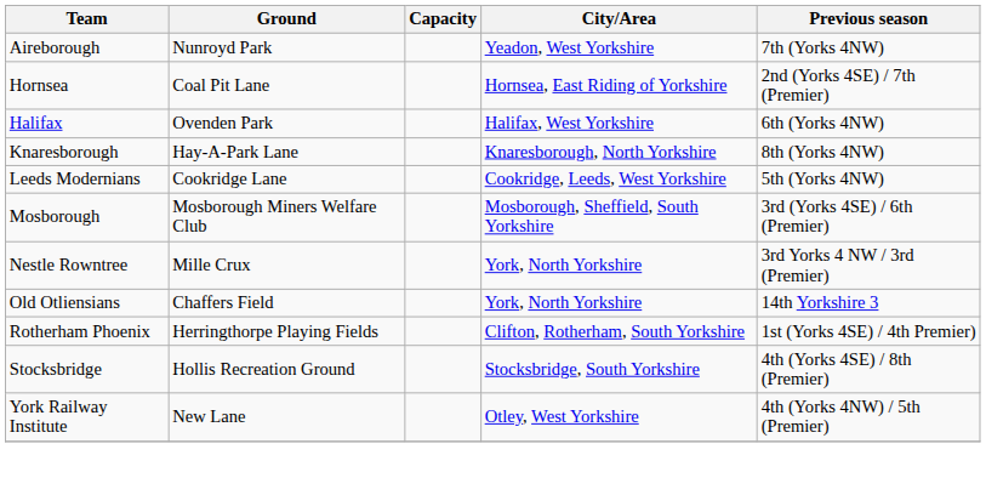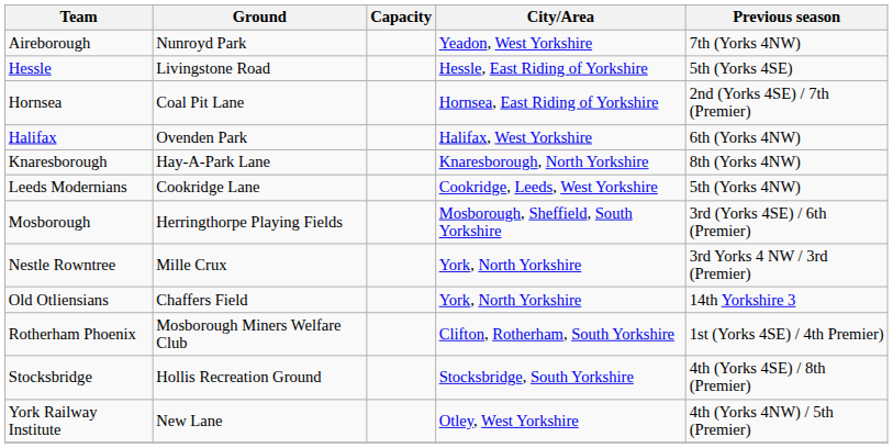+ row: Hessle | Livingstone Road | Hessle, East Riding of Yorkshire | 5th (Yorks 4SE)
Mosborough | Ground: Mosborough Miners Welfare Club -> Herringthorpe Playing Fields
Rotherham Phoenix | Ground: Herringthorpe Playing Fields -> Mosborough Miners Welfare Club
